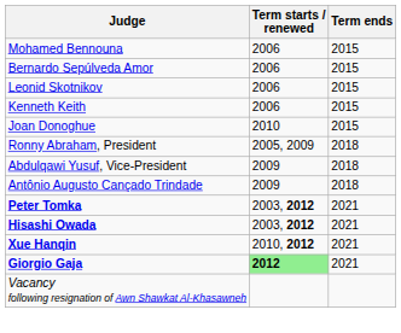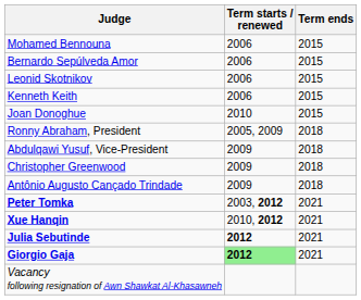+ row: Christopher Greenwood | 2009 | 2018
- row: Hisashi Owada | 2003, 2012 | 2021
+ row: Julia Sebutinde | 2012 | 2021
